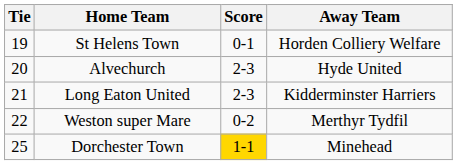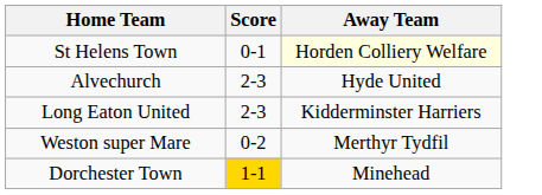- column: Tie | 19 | 20 | 21 | 22 | 25
St Helens Town | Away Team: no background -> lightyellow background
